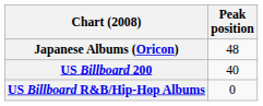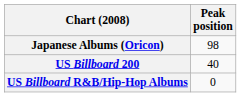Japanese Albums (Oricon) | Peak position: 48 -> 98
